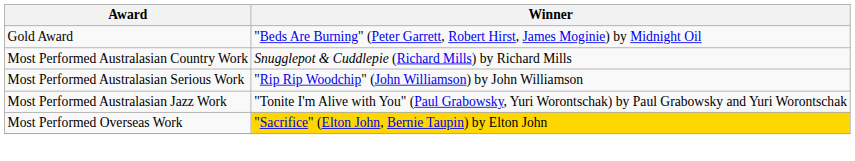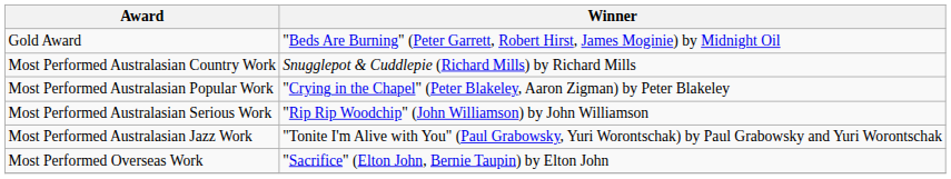+ row: Most Performed Australasian Popular Work | "Crying in the Chapel" (Peter Blakeley, Aaron Zigman) by Peter Blakeley
Most Performed Overseas Work | Winner: gold background -> no background
